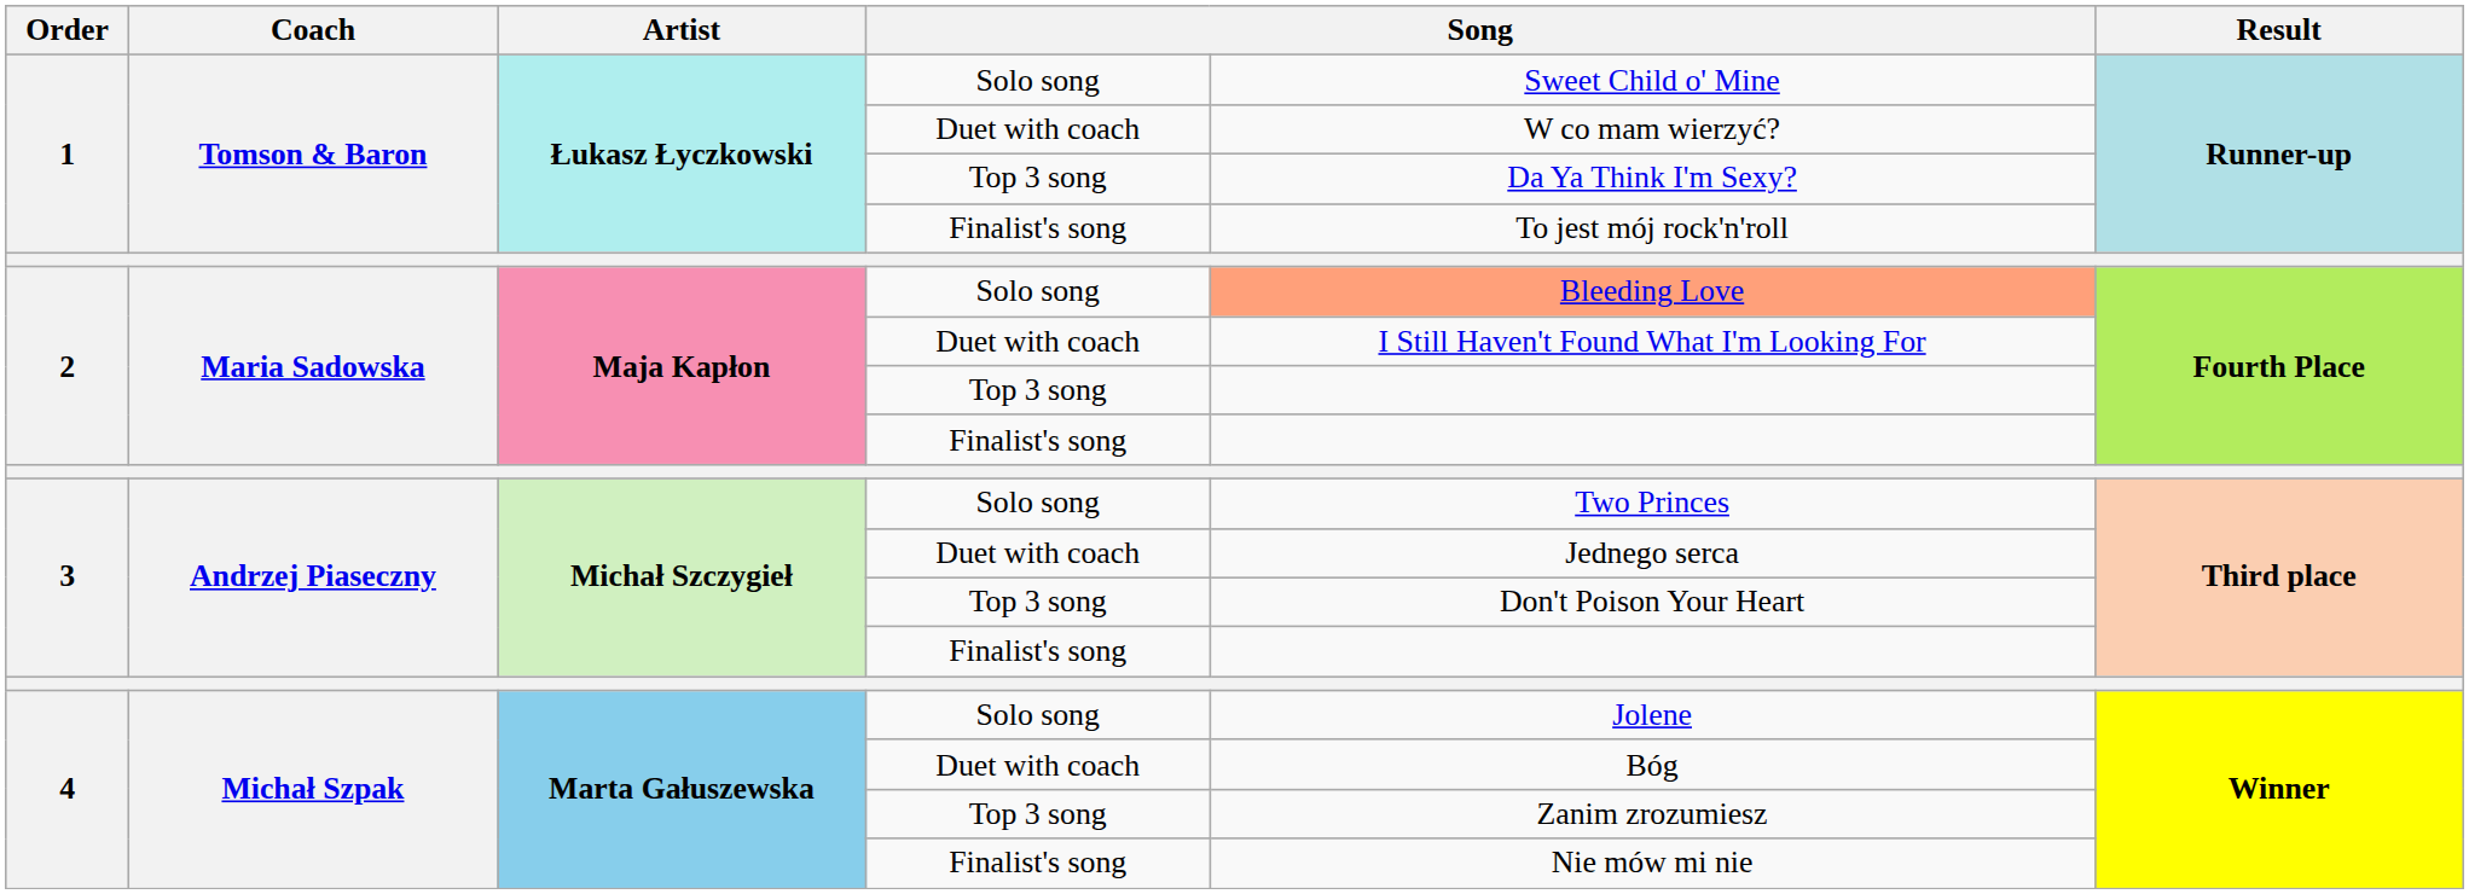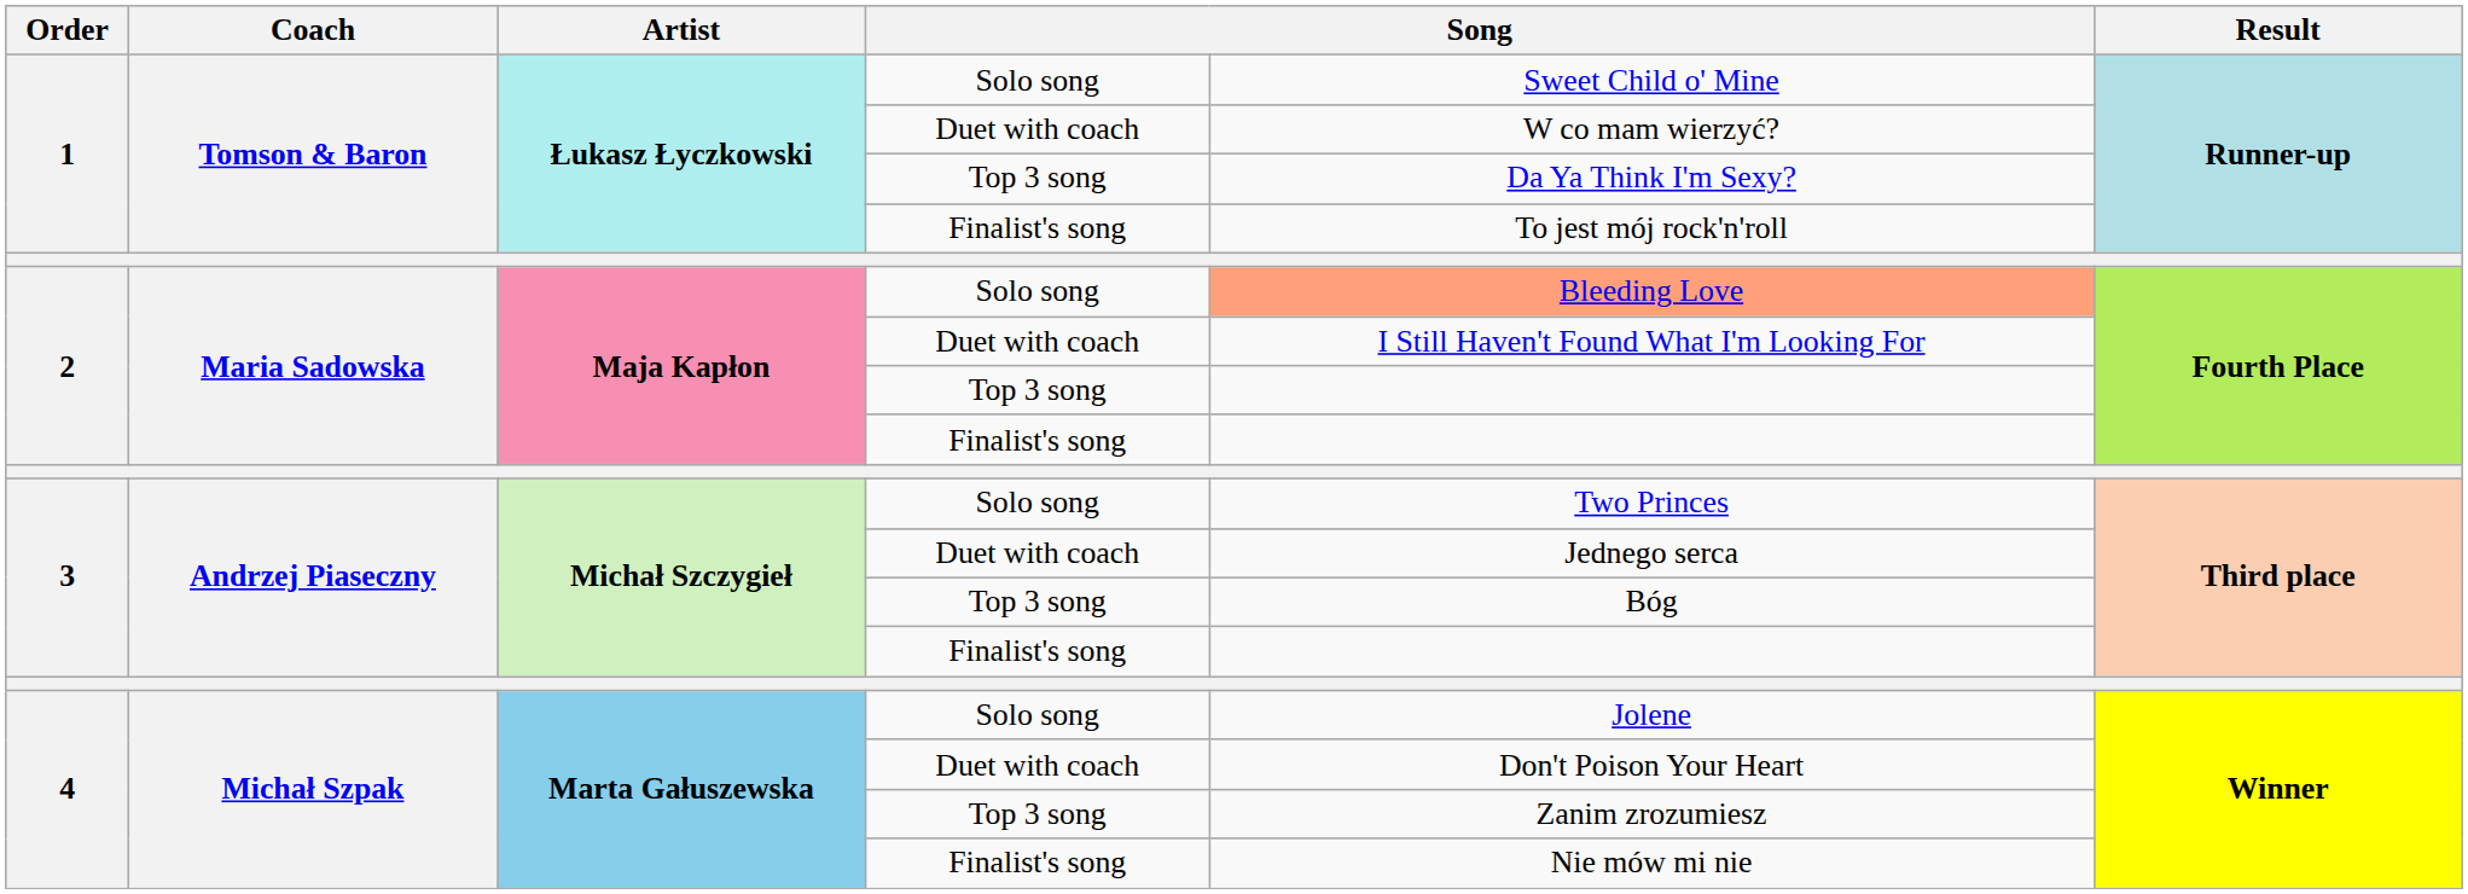3 / Top 3 song | column 5: Don't Poison Your Heart -> Bóg
4 / Duet with coach | column 5: Bóg -> Don't Poison Your Heart
